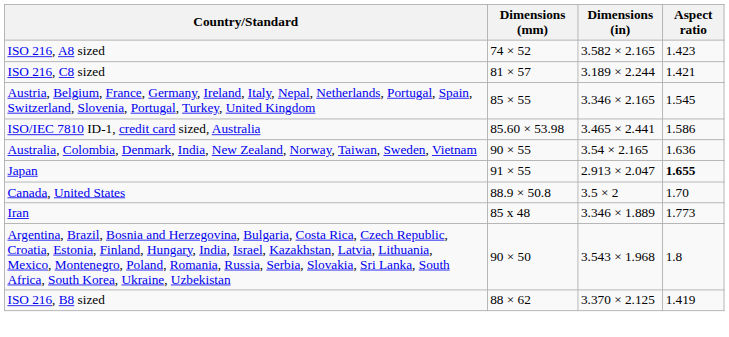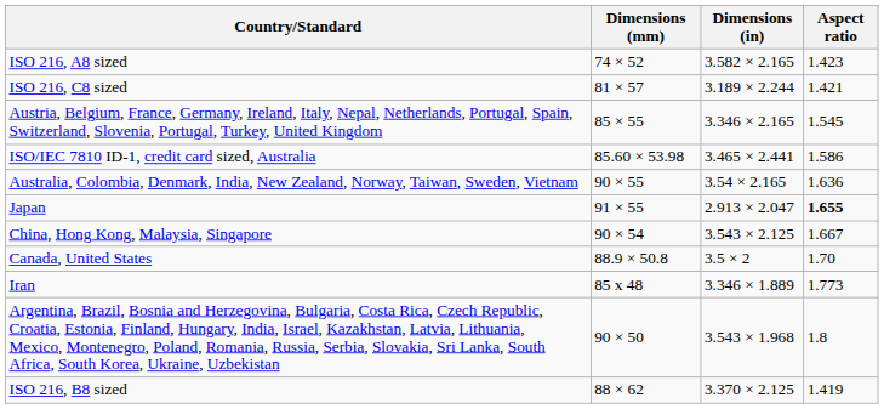+ row: China, Hong Kong, Malaysia, Singapore | 90 × 54 | 3.543 × 2.125 | 1.667
